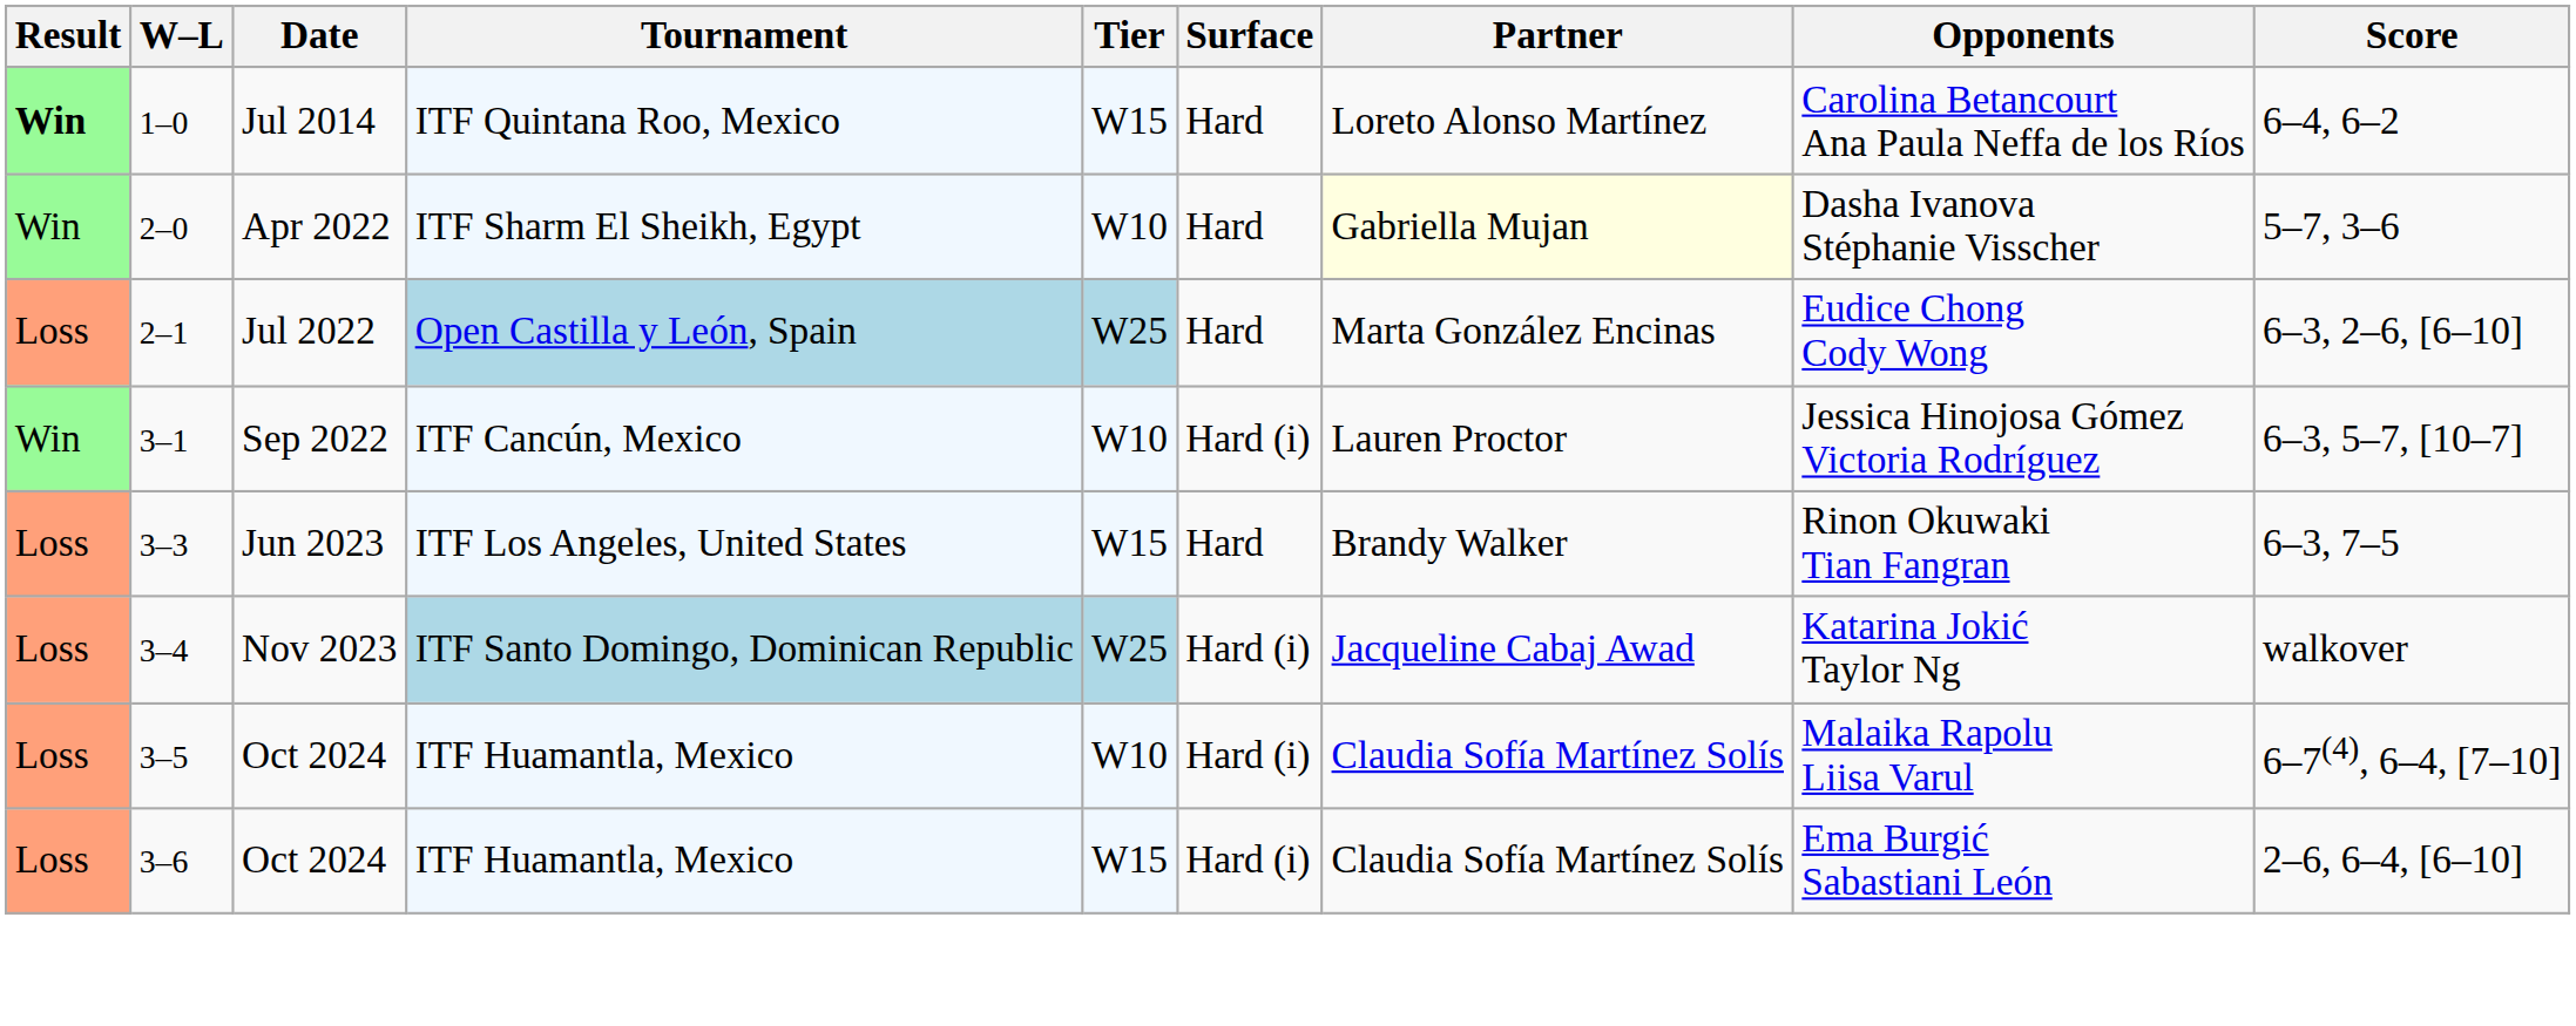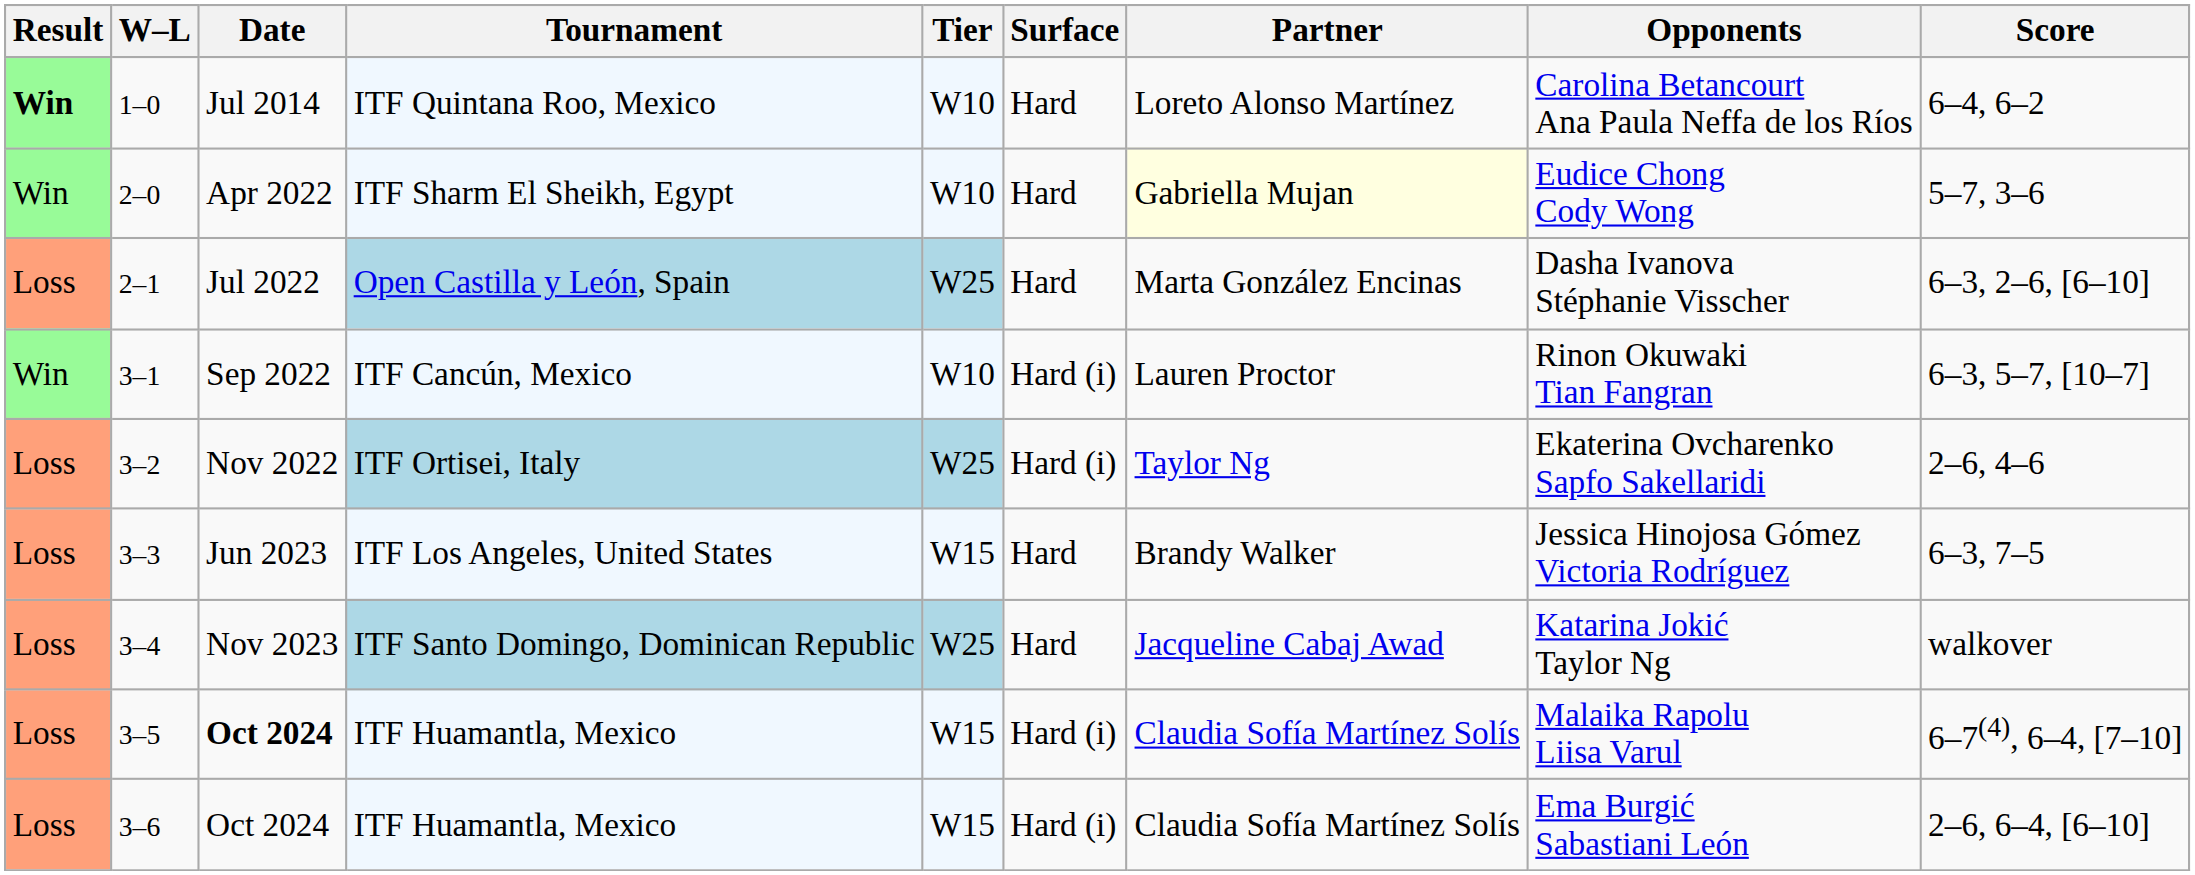1–0 | Tier: W15 -> W10
2–0 | Opponents: Dasha Ivanova Stéphanie Visscher -> Eudice Chong Cody Wong
2–1 | Opponents: Eudice Chong Cody Wong -> Dasha Ivanova Stéphanie Visscher
3–1 | Opponents: Jessica Hinojosa Gómez Victoria Rodríguez -> Rinon Okuwaki Tian Fangran
+ row: Loss | 3–2 | Nov 2022 | ITF Ortisei, Italy | W25 | Hard (i) | Taylor Ng | Ekaterina Ovcharenko Sapfo Sakellaridi | 2–6, 4–6
3–3 | Opponents: Rinon Okuwaki Tian Fangran -> Jessica Hinojosa Gómez Victoria Rodríguez
3–4 | Surface: Hard (i) -> Hard
3–5 | Date: normal -> bold
3–5 | Tier: W10 -> W15
